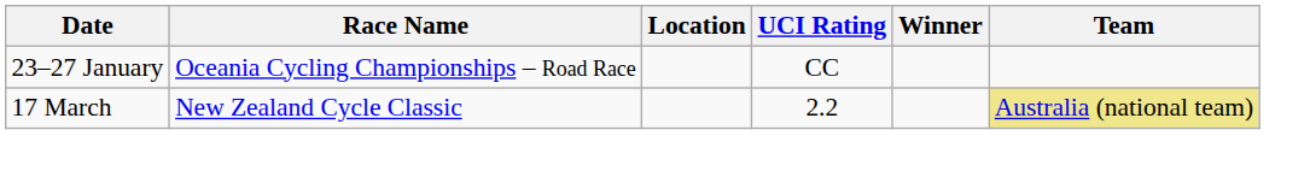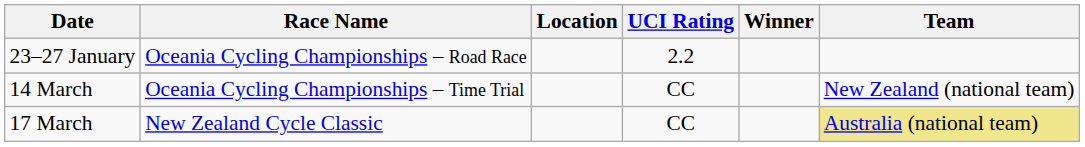23–27 January | UCI Rating: CC -> 2.2
+ row: 14 March | Oceania Cycling Championships – Time Trial | CC | New Zealand (national team)
17 March | UCI Rating: 2.2 -> CC
